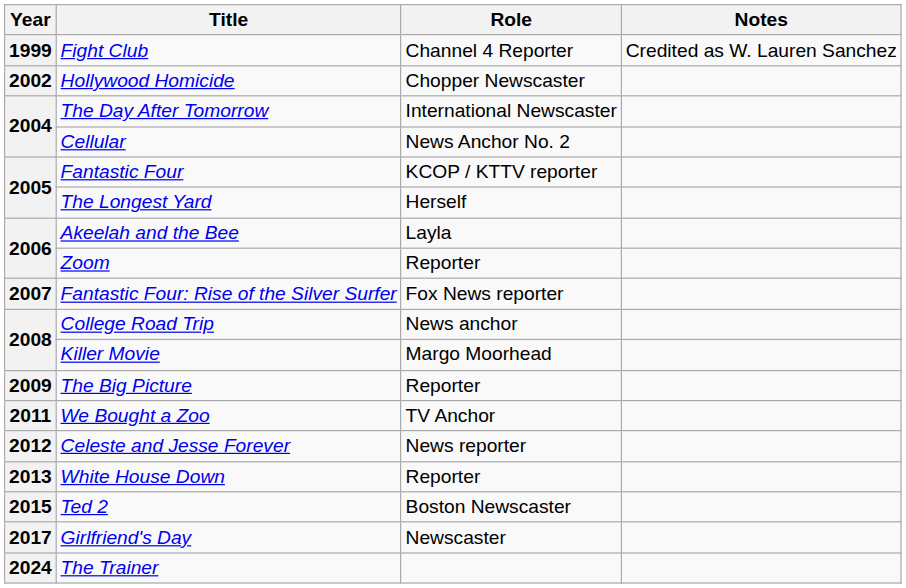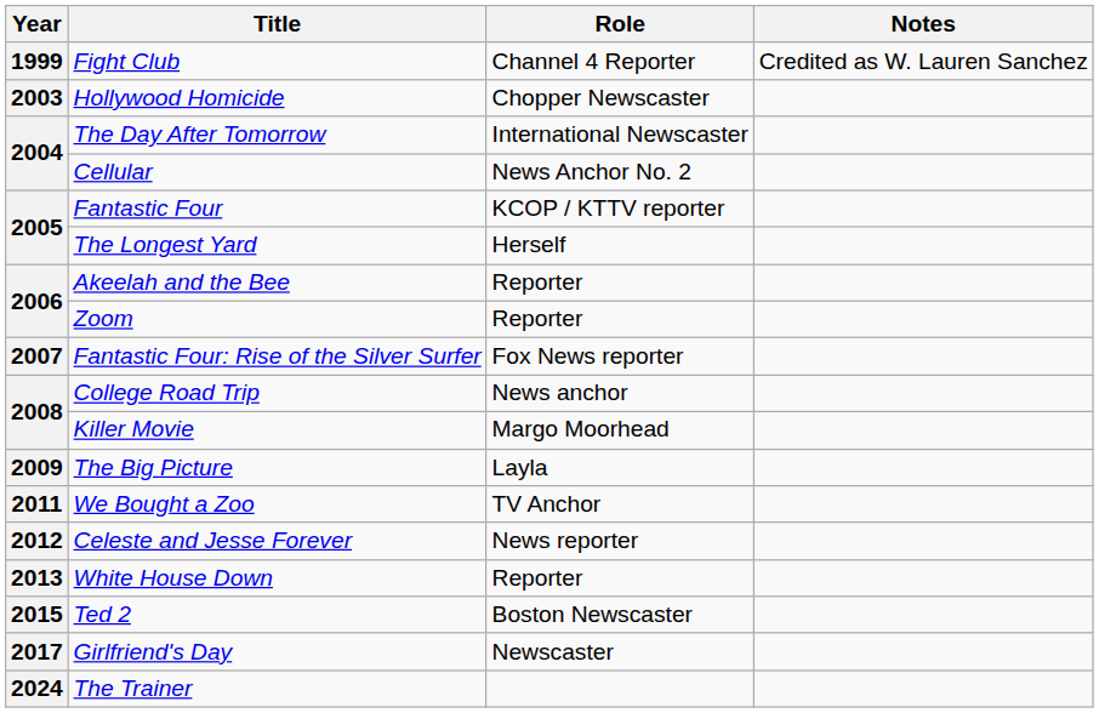Hollywood Homicide | Year: 2002 -> 2003
Akeelah and the Bee | Role: Layla -> Reporter
The Big Picture | Role: Reporter -> Layla
